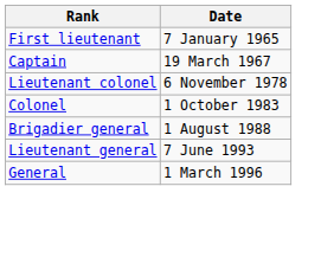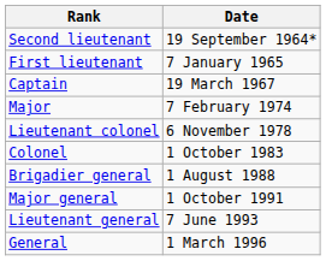+ row: Second lieutenant | 19 September 1964*
+ row: Major | 7 February 1974
+ row: Major general | 1 October 1991
